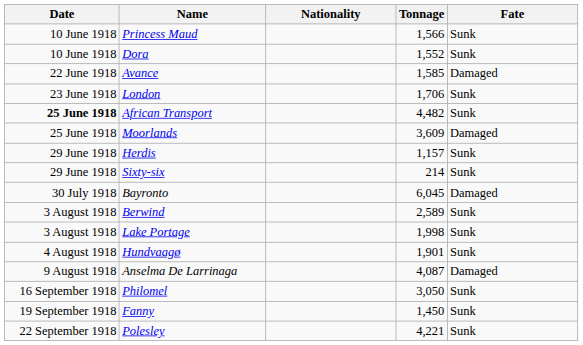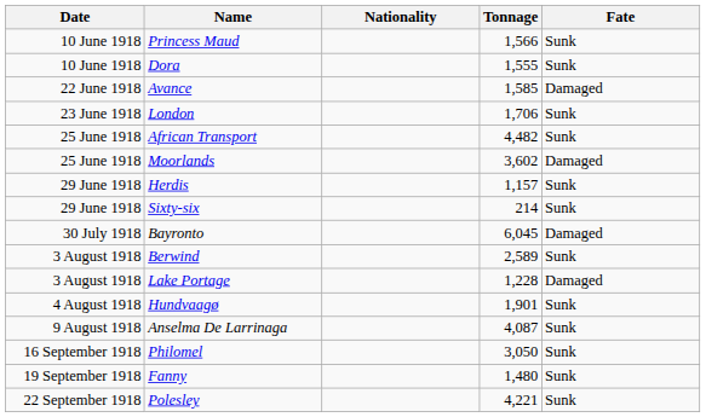Dora | Tonnage: 1,552 -> 1,555
African Transport | Date: bold -> normal
Moorlands | Tonnage: 3,609 -> 3,602
Lake Portage | Tonnage: 1,998 -> 1,228
Lake Portage | Fate: Sunk -> Damaged
Anselma De Larrinaga | Fate: Damaged -> Sunk
Fanny | Tonnage: 1,450 -> 1,480
